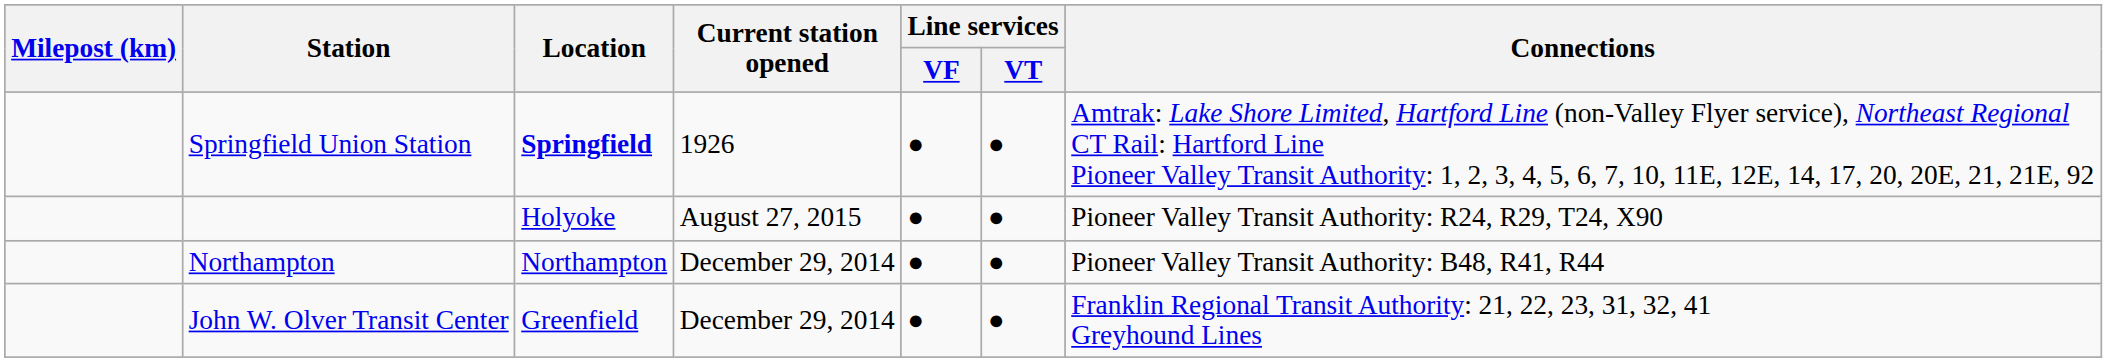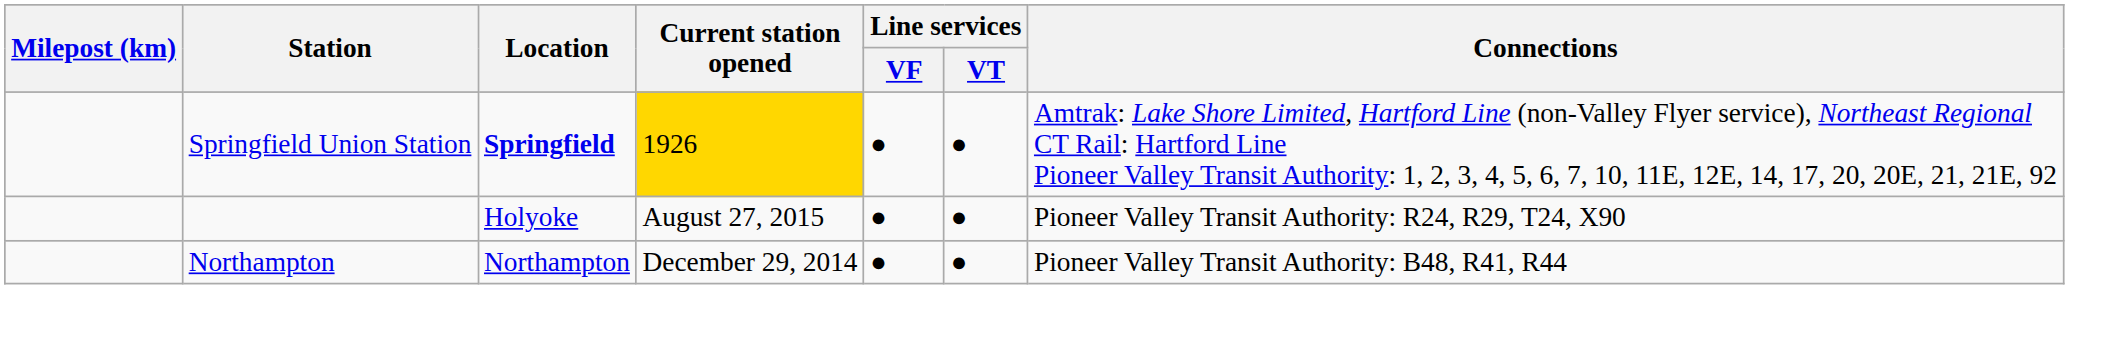Springfield Union Station | Current station opened: no background -> gold background
- row: John W. Olver Transit Center | Greenfield | December 29, 2014 | ● | ● | Franklin Regional Transit Authority: 21, 22, 23, 31, 32, 41 Greyhound Lines
